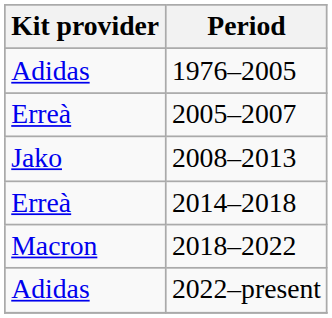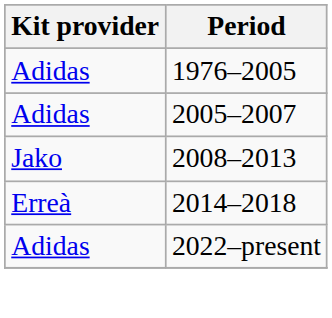2005–2007 | Kit provider: Erreà -> Adidas
- row: Macron | 2018–2022
